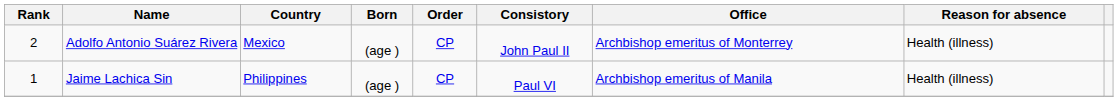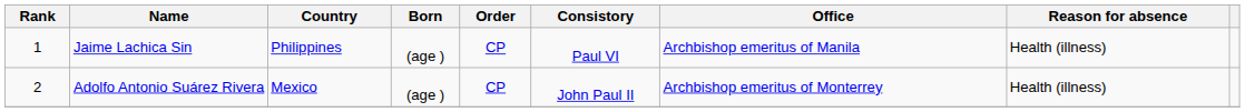rows swapped: Jaime Lachica Sin <-> Adolfo Antonio Suárez Rivera
